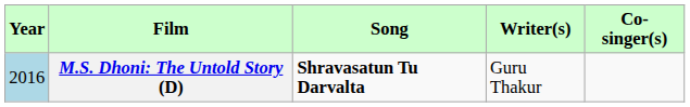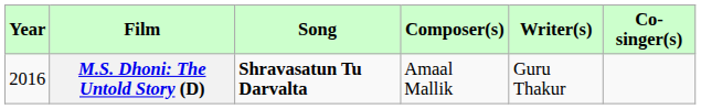+ column: Composer(s) | Amaal Mallik
M.S. Dhoni: The Untold Story (D) | Year: lightblue background -> no background
